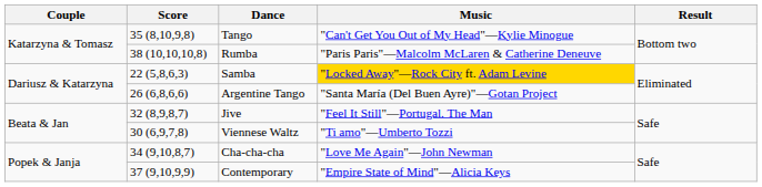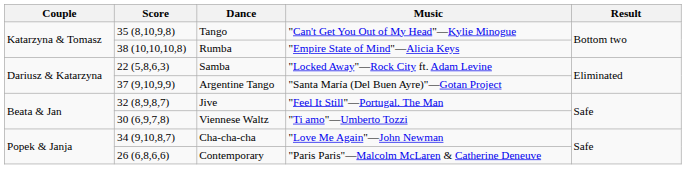Rumba | Music: "Paris Paris"—Malcolm McLaren & Catherine Deneuve -> "Empire State of Mind"—Alicia Keys
Samba | Music: gold background -> no background
Argentine Tango | Score: 26 (6,8,6,6) -> 37 (9,10,9,9)
Contemporary | Score: 37 (9,10,9,9) -> 26 (6,8,6,6)
Contemporary | Music: "Empire State of Mind"—Alicia Keys -> "Paris Paris"—Malcolm McLaren & Catherine Deneuve
